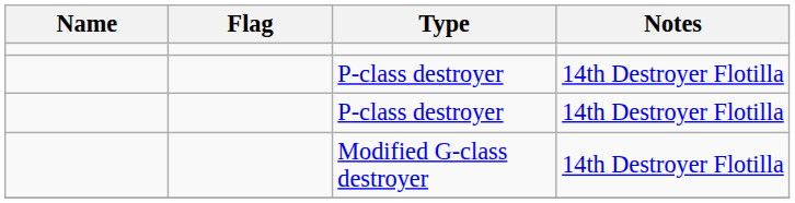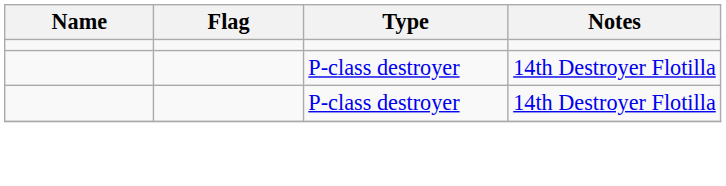- row: Modified G-class destroyer | 14th Destroyer Flotilla
